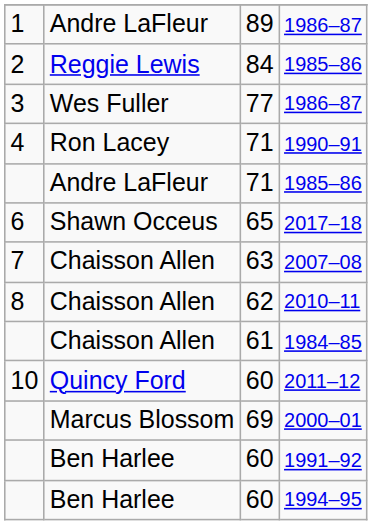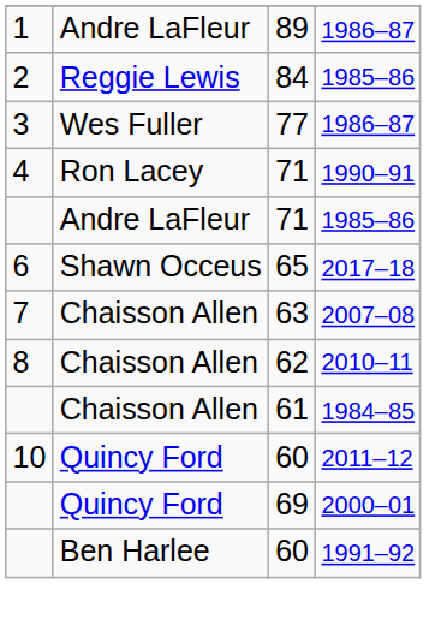2000–01 | column 2: Marcus Blossom -> Quincy Ford
- row: Ben Harlee | 60 | 1994–95
